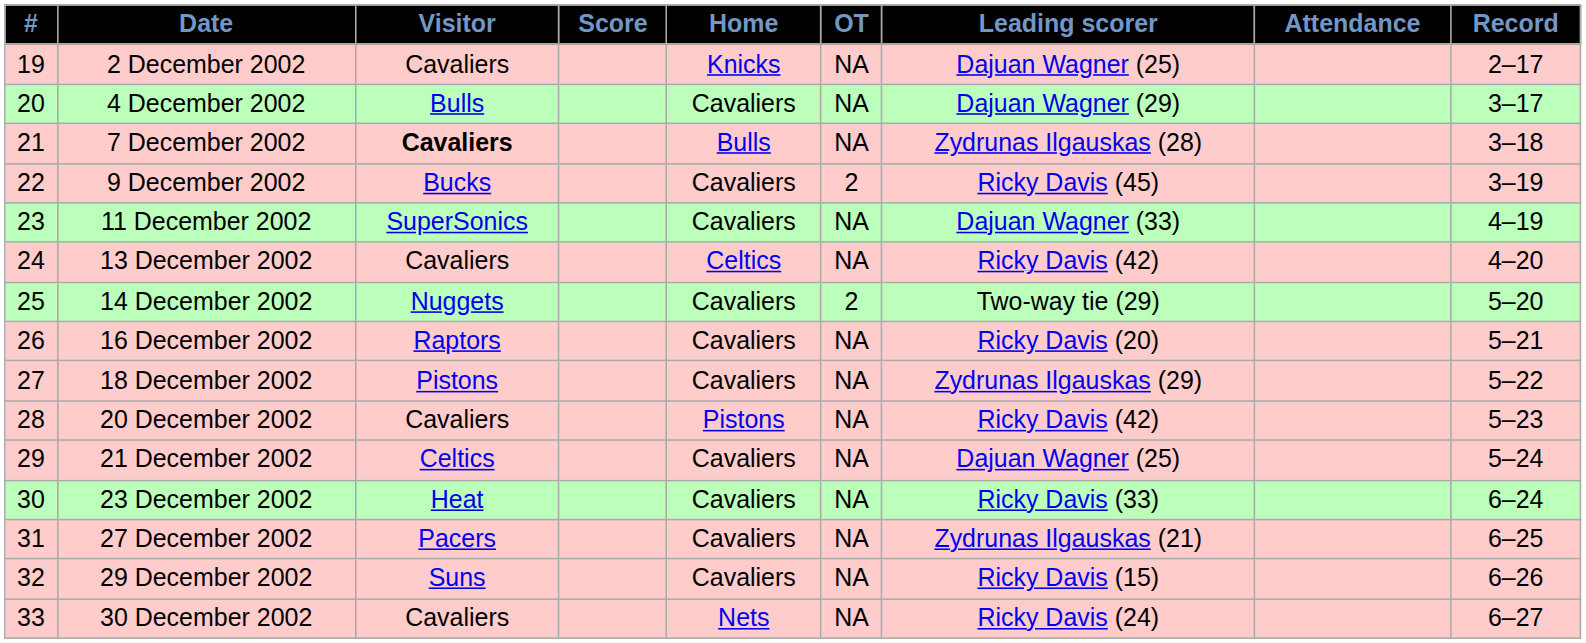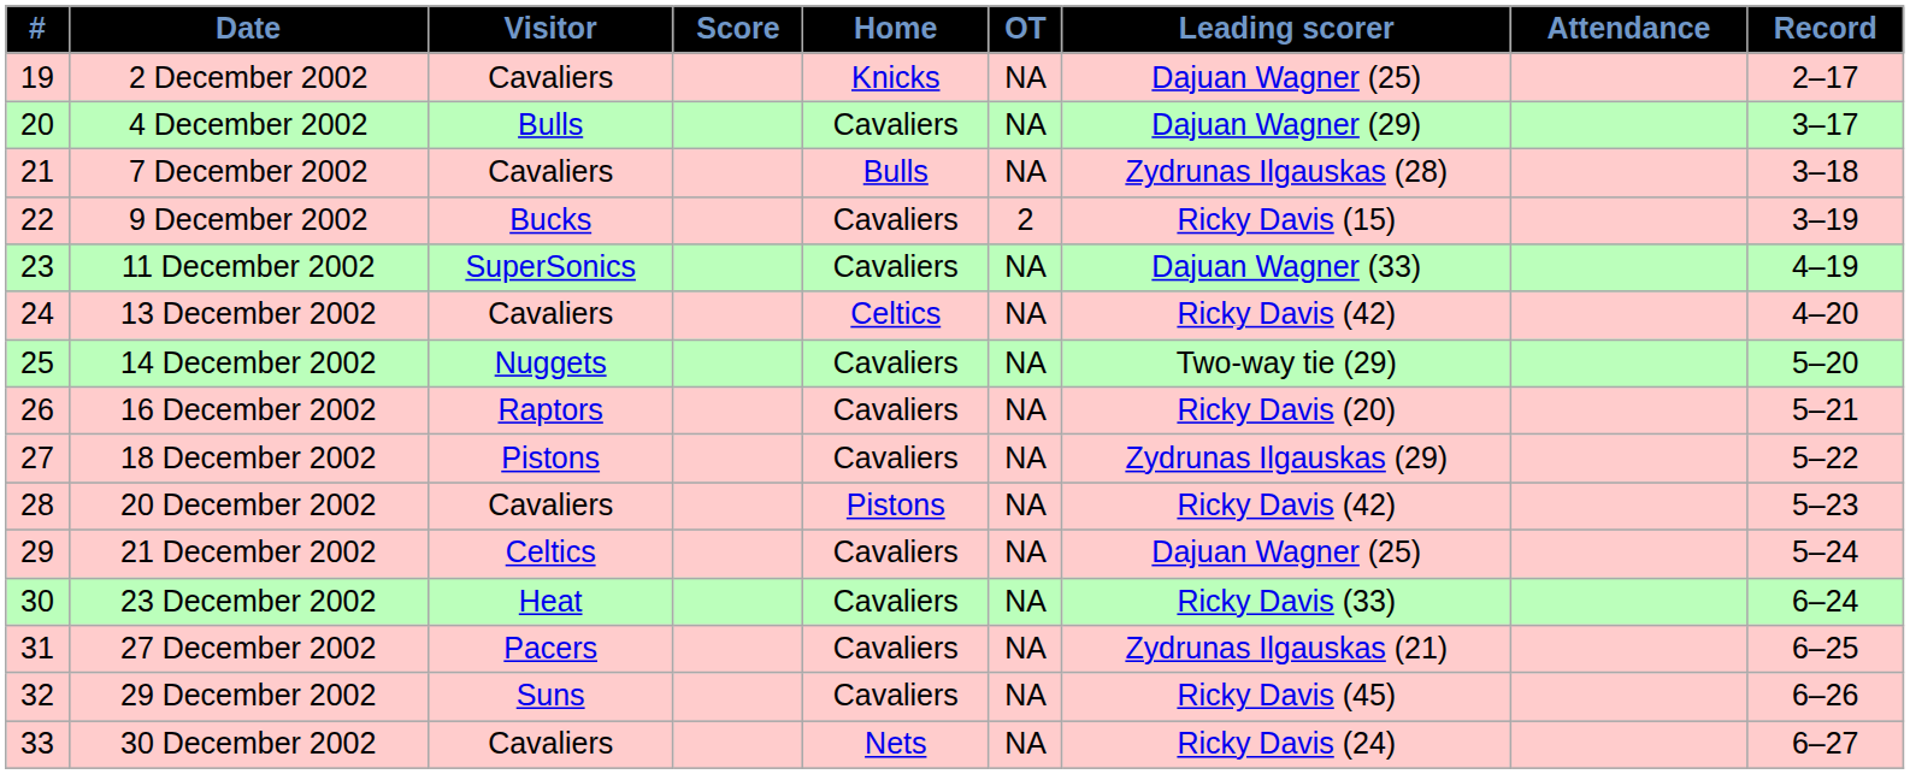7 December 2002 | Visitor: bold -> normal
9 December 2002 | Leading scorer: Ricky Davis (45) -> Ricky Davis (15)
14 December 2002 | OT: 2 -> NA
29 December 2002 | Leading scorer: Ricky Davis (15) -> Ricky Davis (45)
